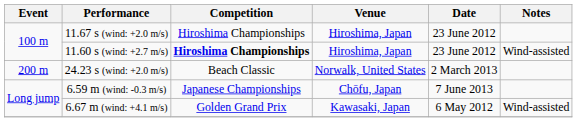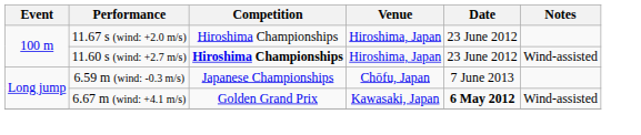- row: 200 m | 24.23 s (wind: +2.0 m/s) | Beach Classic | Norwalk, United States | 2 March 2013
6.67 m (wind: +4.1 m/s) | Date: normal -> bold
